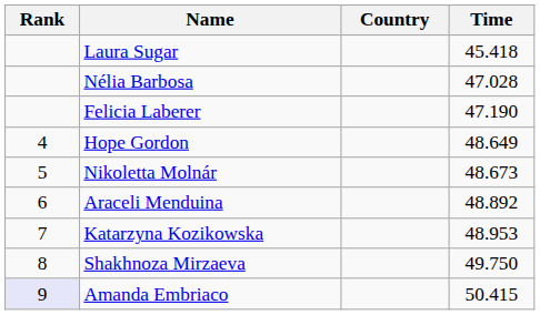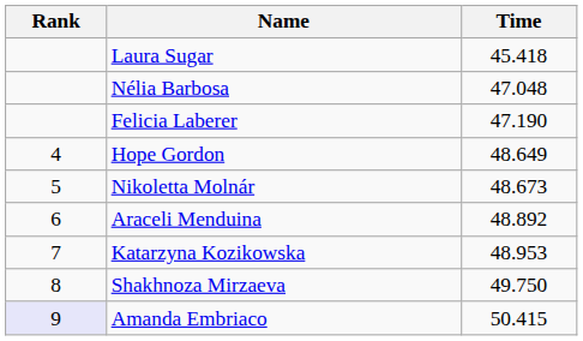- column: Country
Nélia Barbosa | Time: 47.028 -> 47.048
